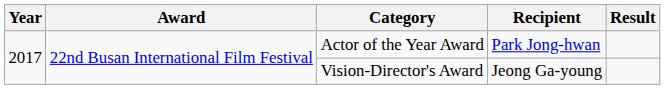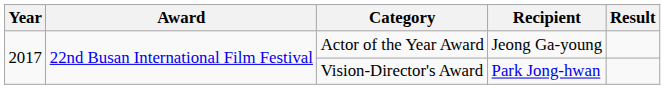Actor of the Year Award | Recipient: Park Jong-hwan -> Jeong Ga-young
Vision-Director's Award | Recipient: Jeong Ga-young -> Park Jong-hwan
